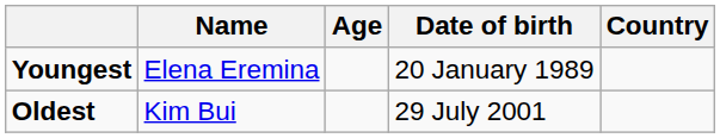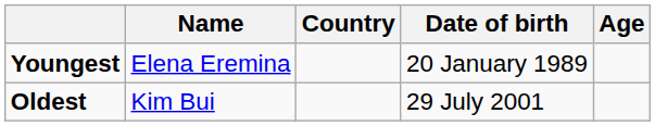columns swapped: Country <-> Age
